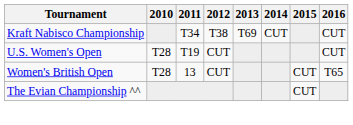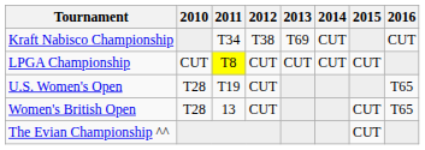+ row: LPGA Championship | CUT | T8 | CUT | CUT | CUT | CUT
U.S. Women's Open | 2016: CUT -> T65
